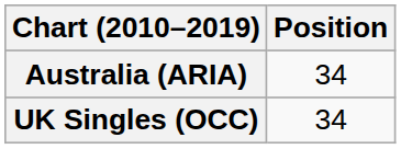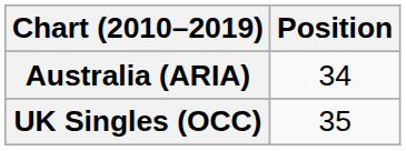UK Singles (OCC) | Position: 34 -> 35
